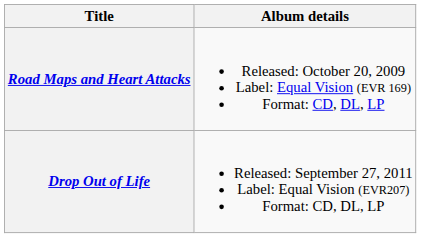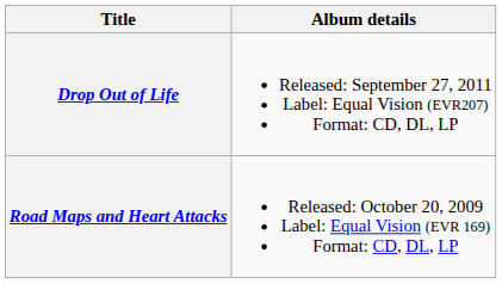rows swapped: Road Maps and Heart Attacks <-> Drop Out of Life
